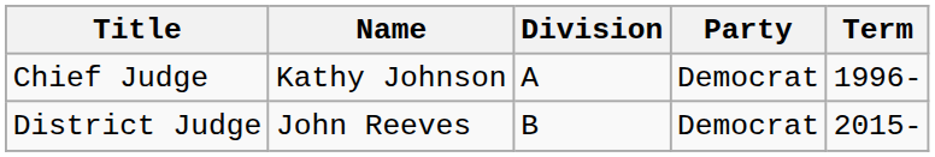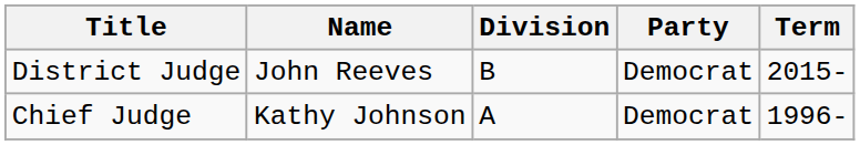rows swapped: Chief Judge <-> District Judge
